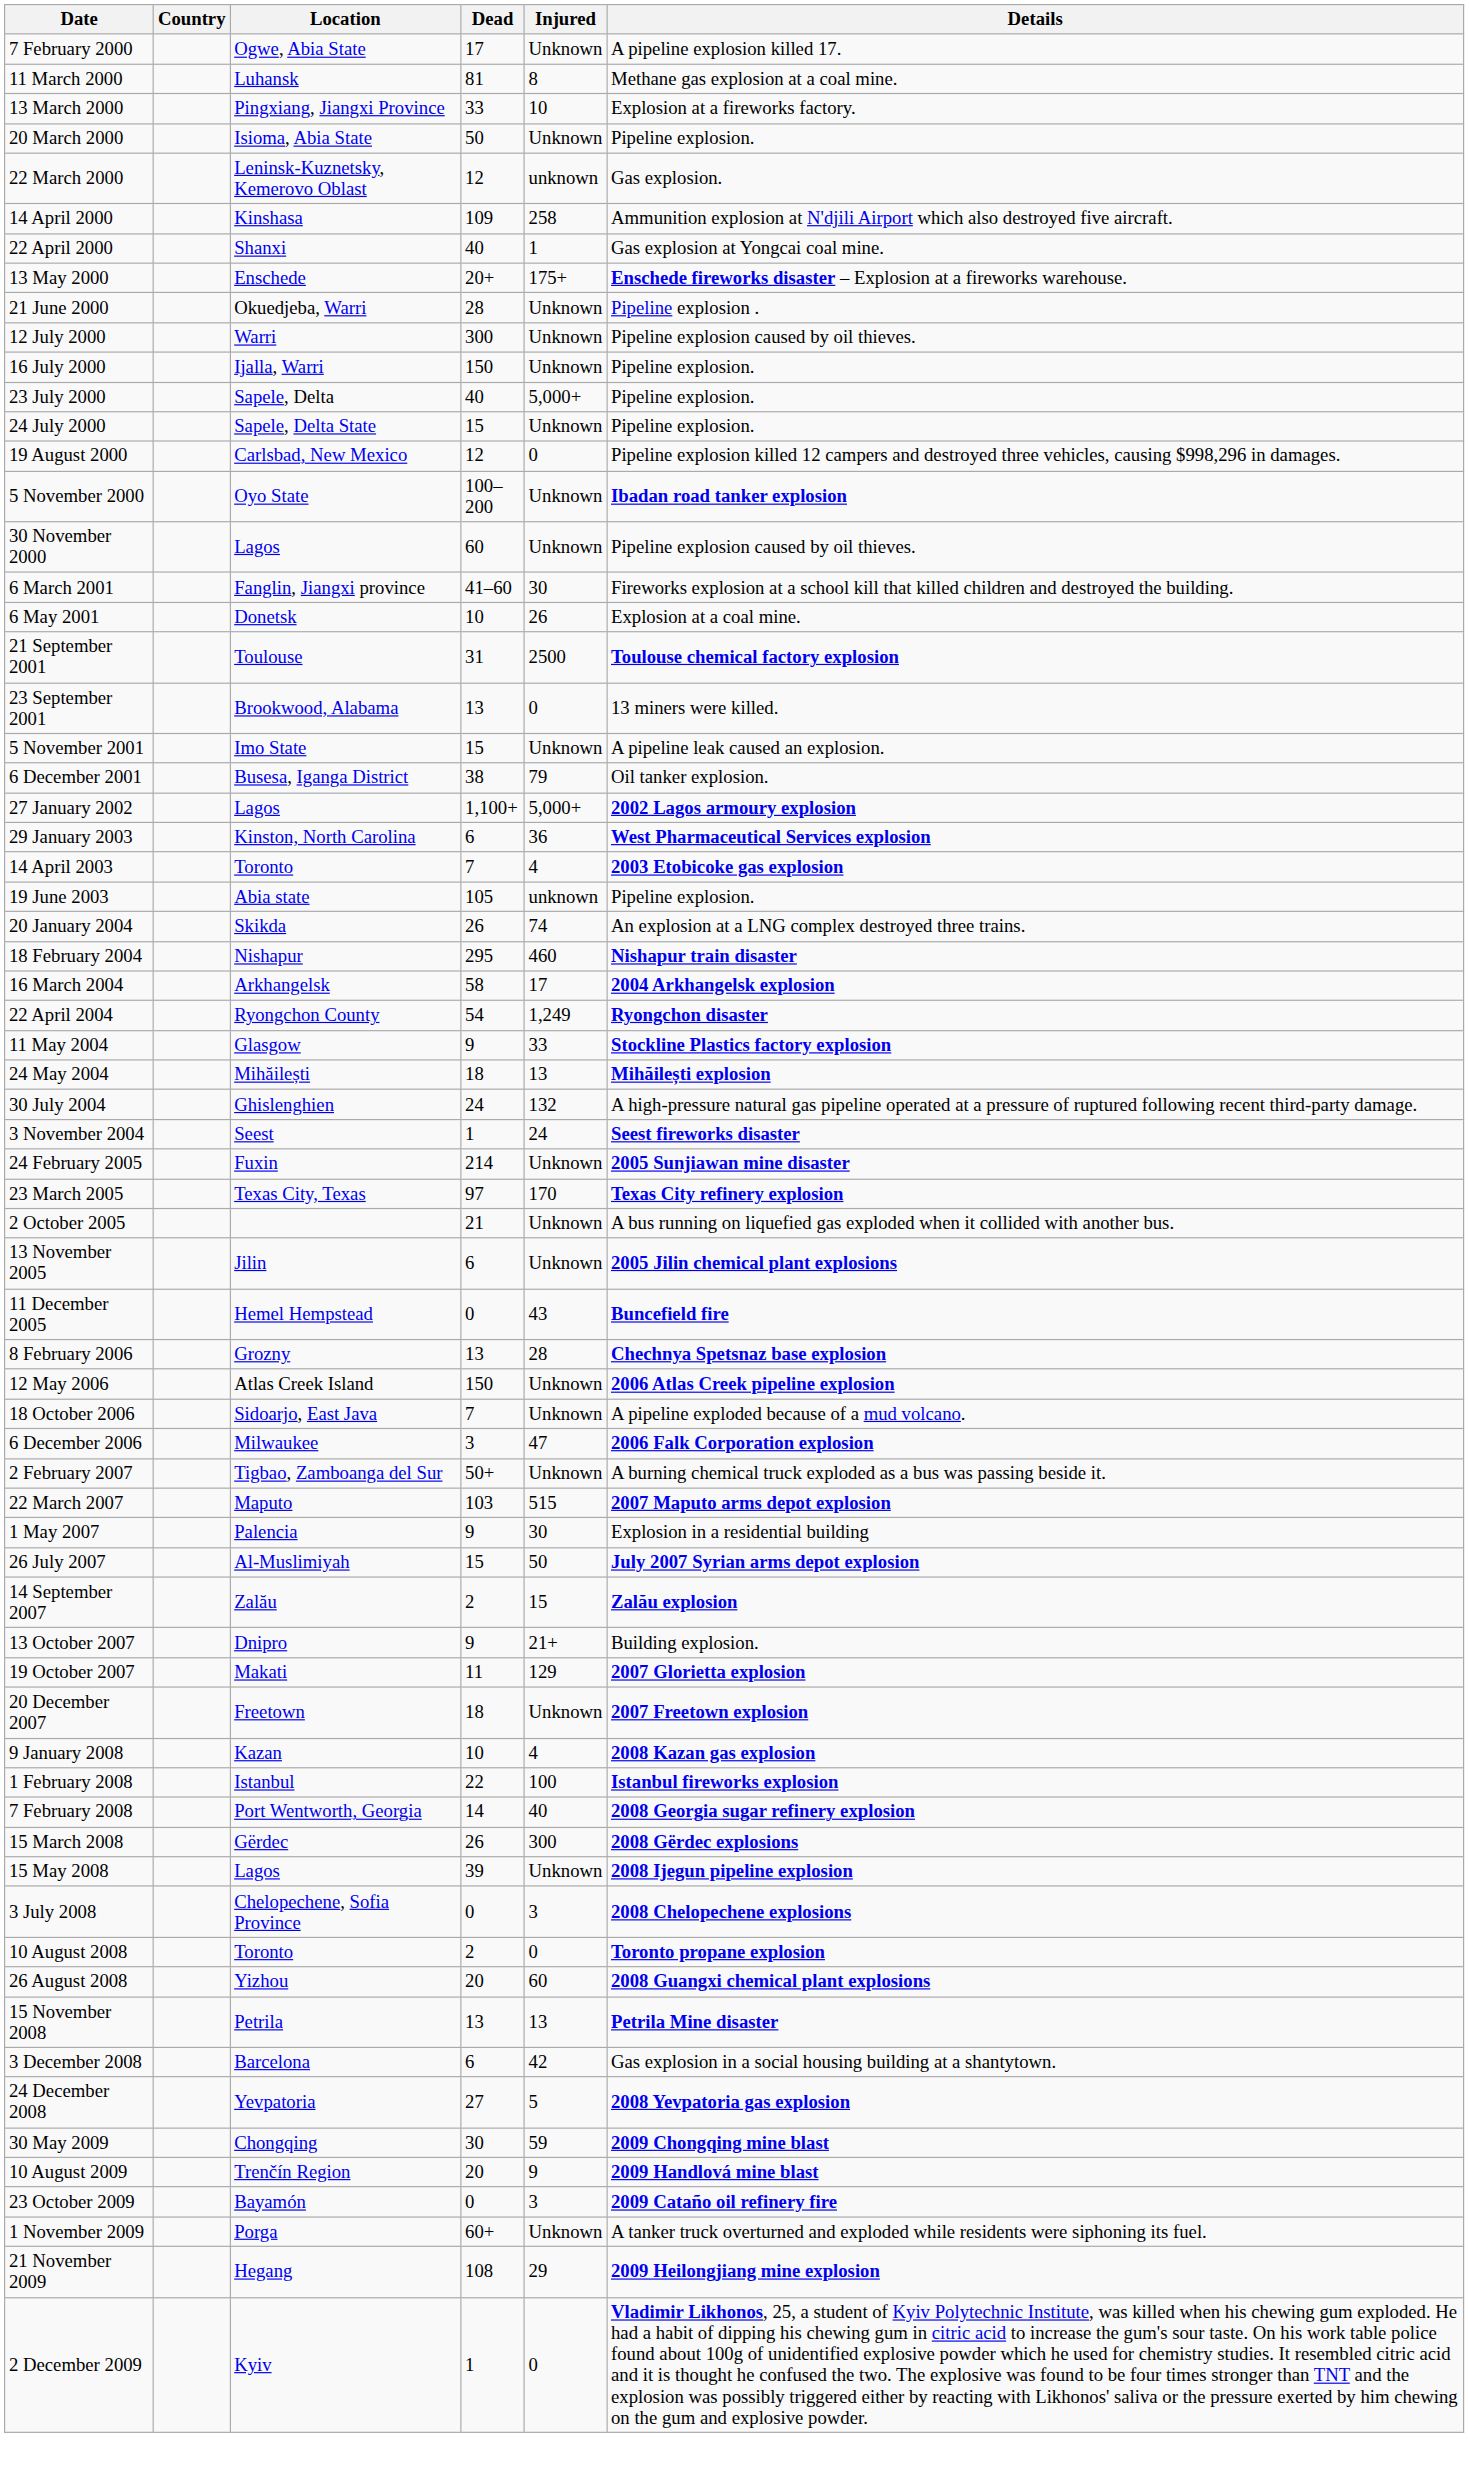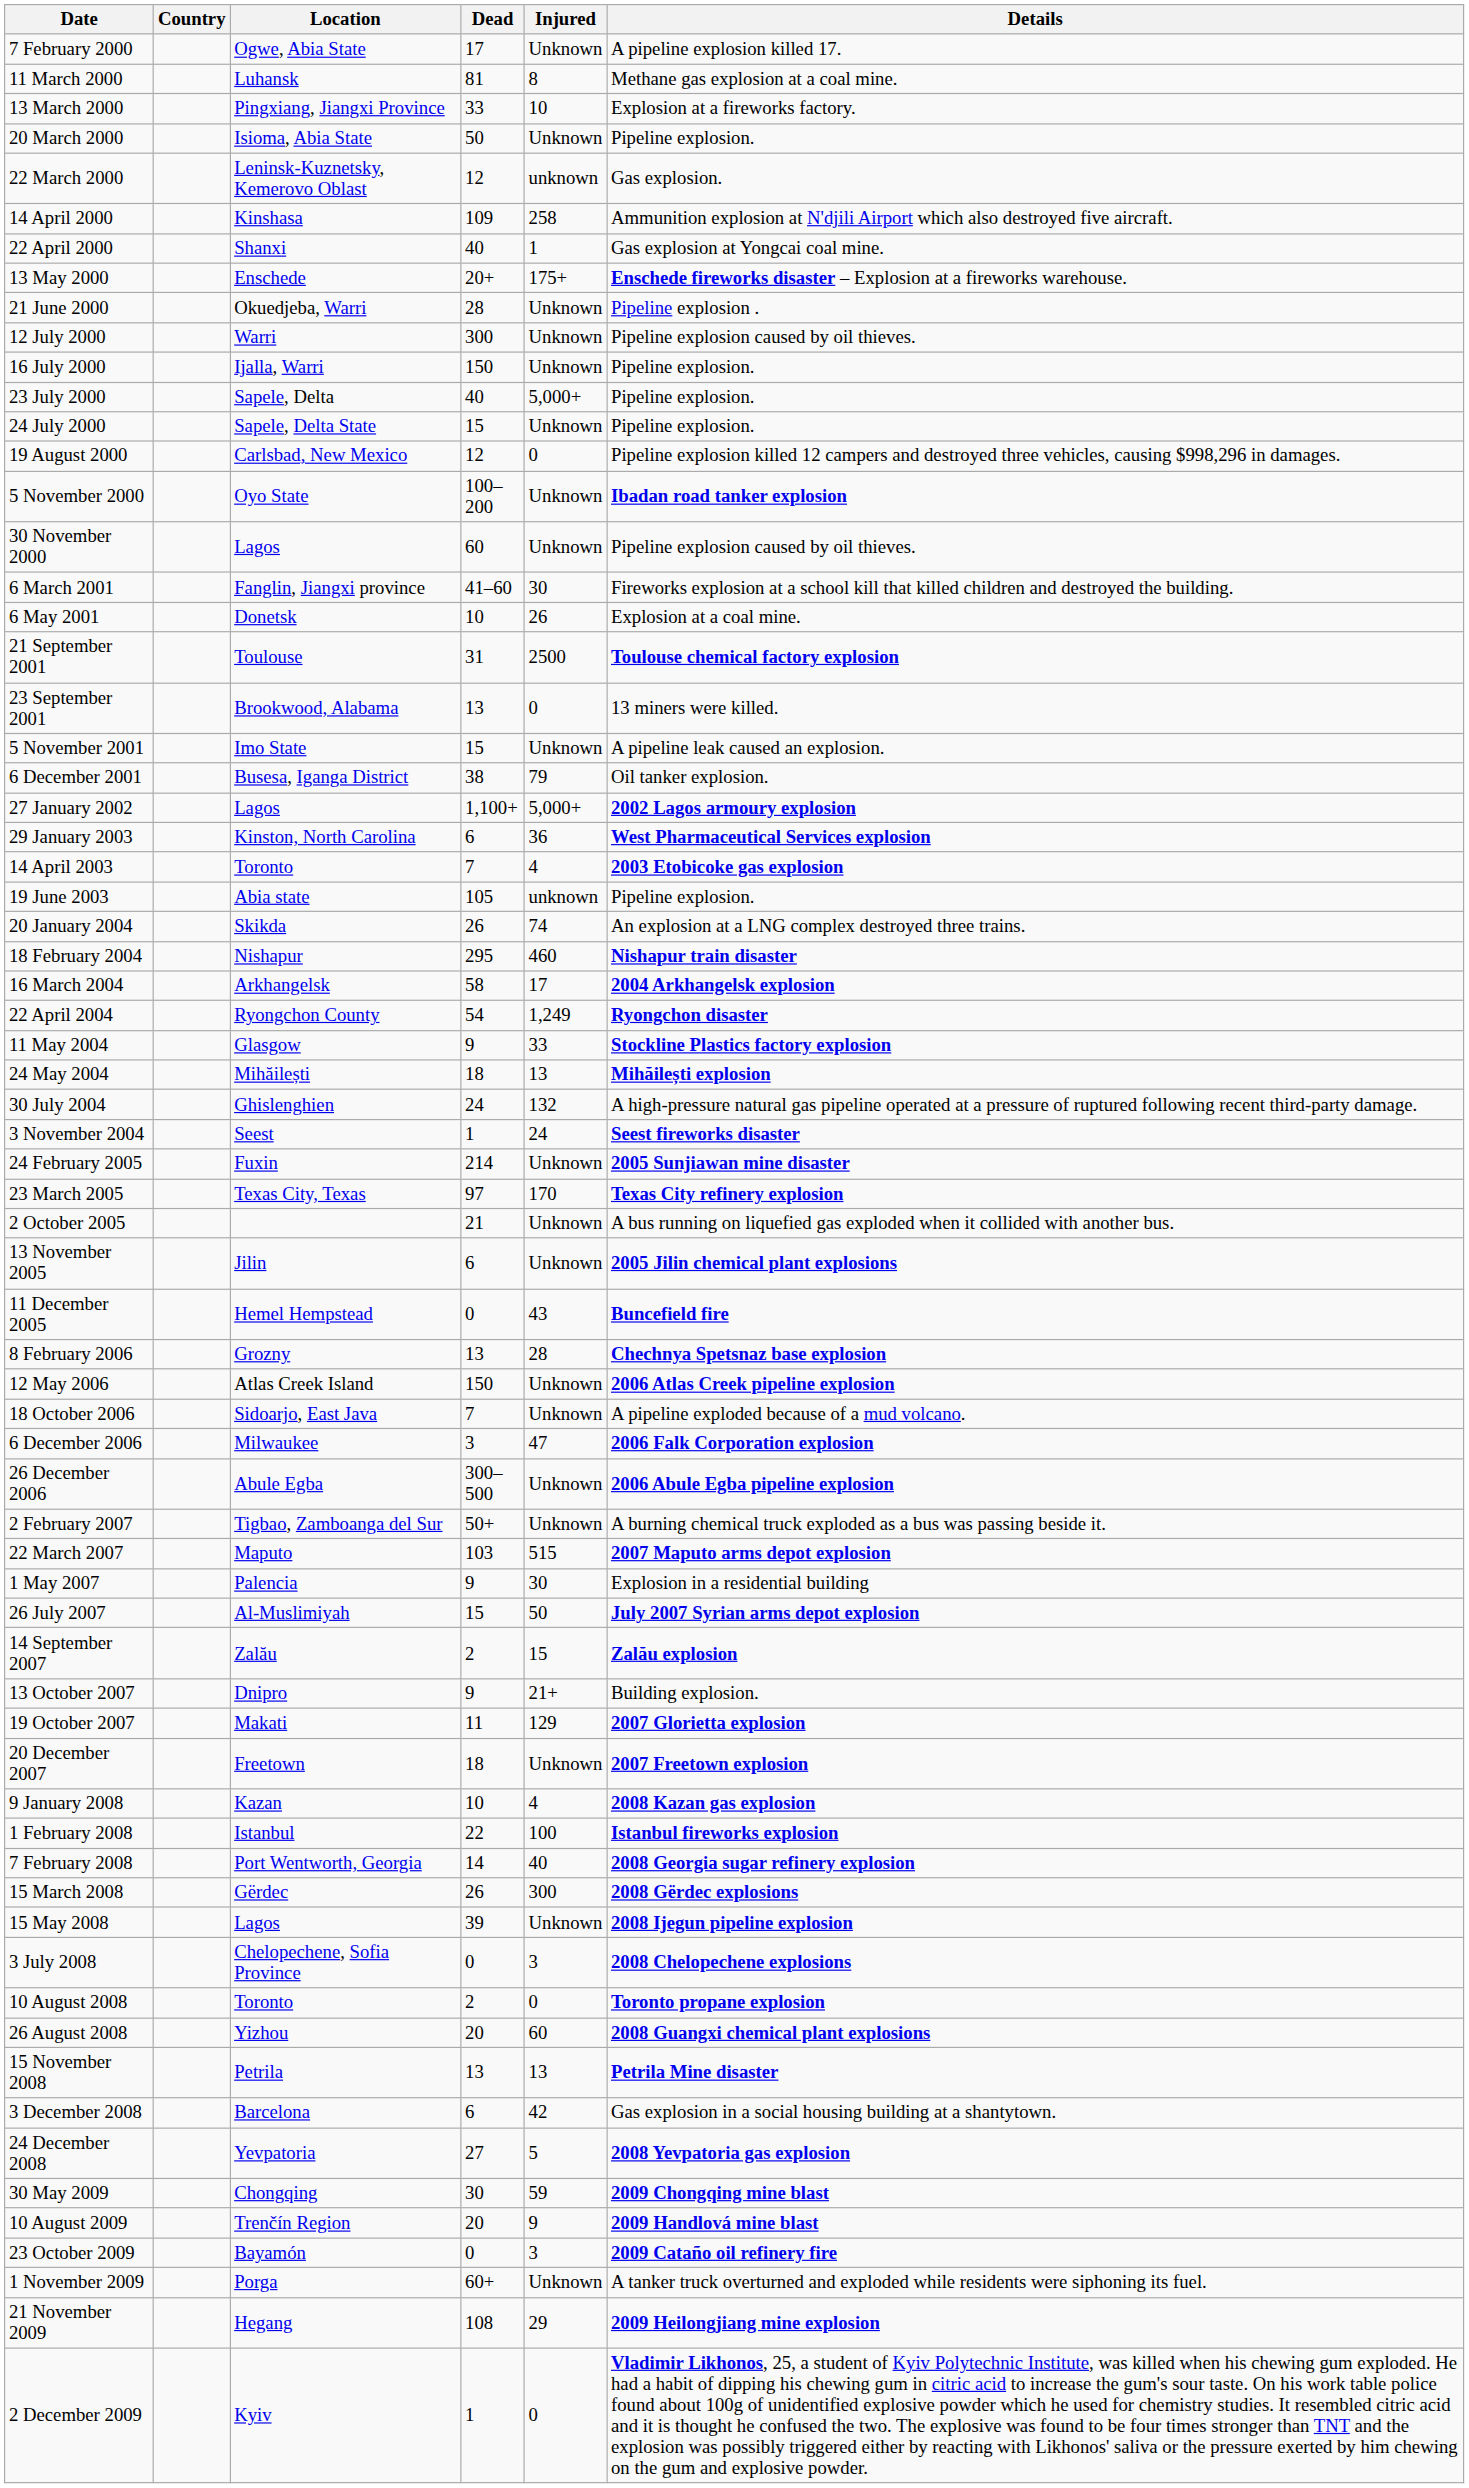+ row: 26 December 2006 | Abule Egba | 300–500 | Unknown | 2006 Abule Egba pipeline explosion
